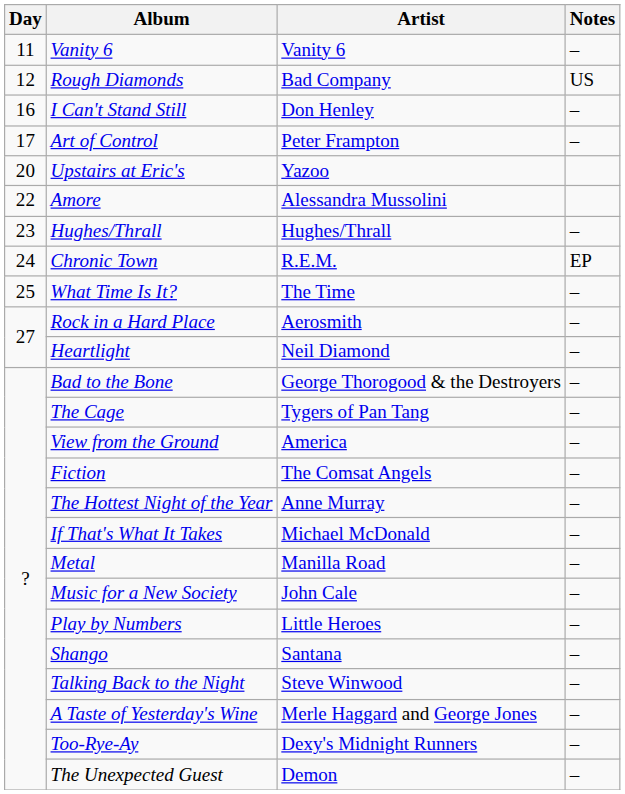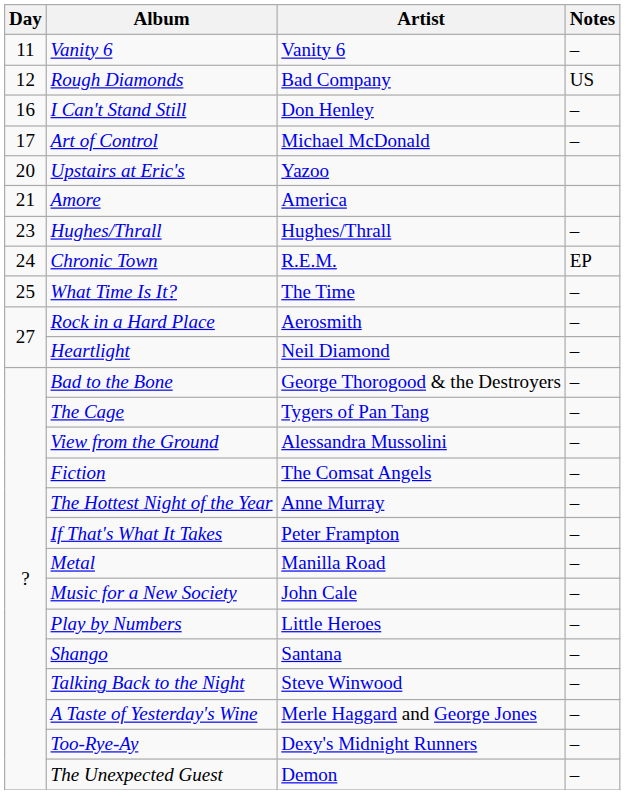Art of Control | Artist: Peter Frampton -> Michael McDonald
Amore | Day: 22 -> 21
Amore | Artist: Alessandra Mussolini -> America
View from the Ground | Artist: America -> Alessandra Mussolini
If That's What It Takes | Artist: Michael McDonald -> Peter Frampton
